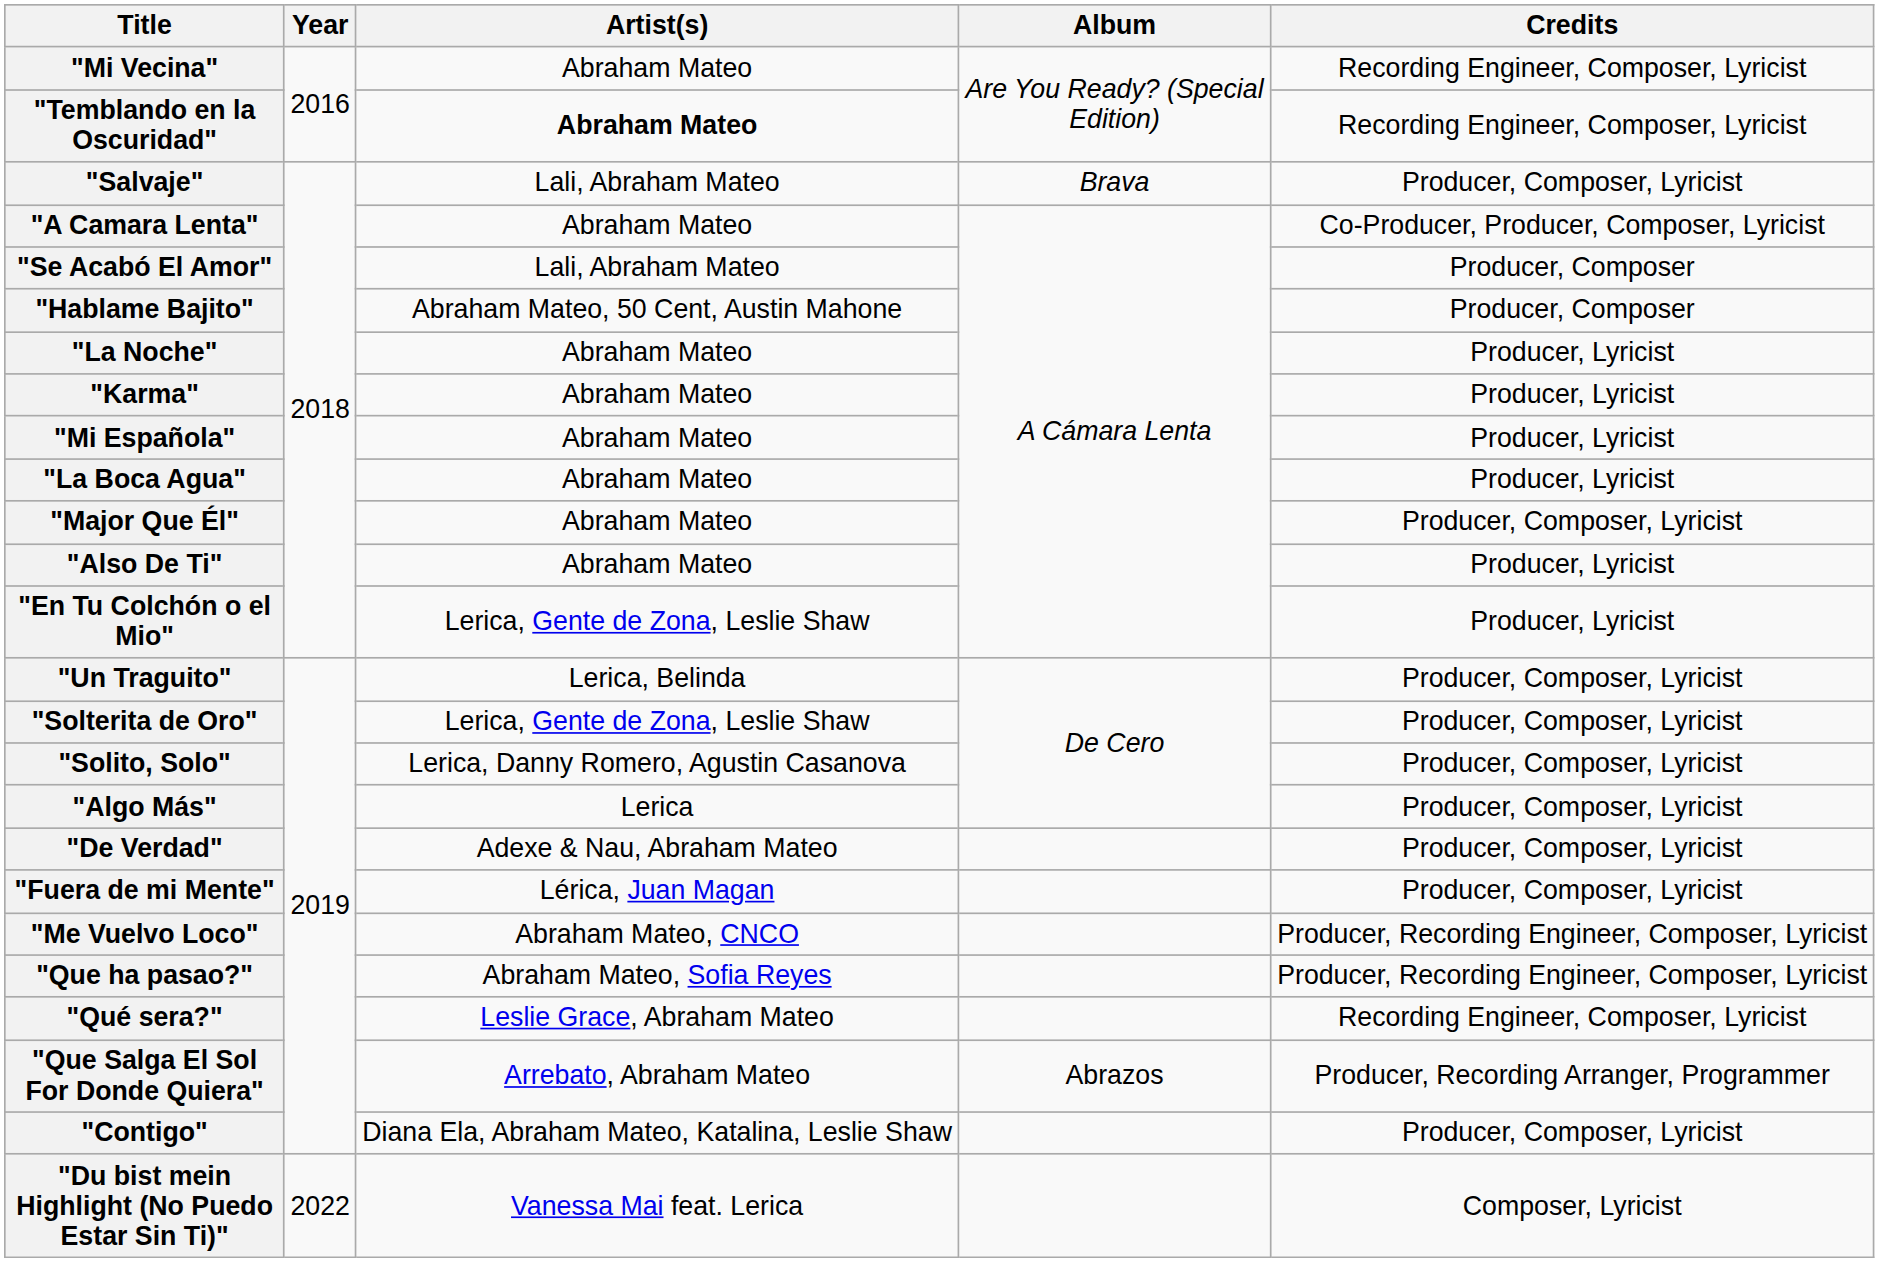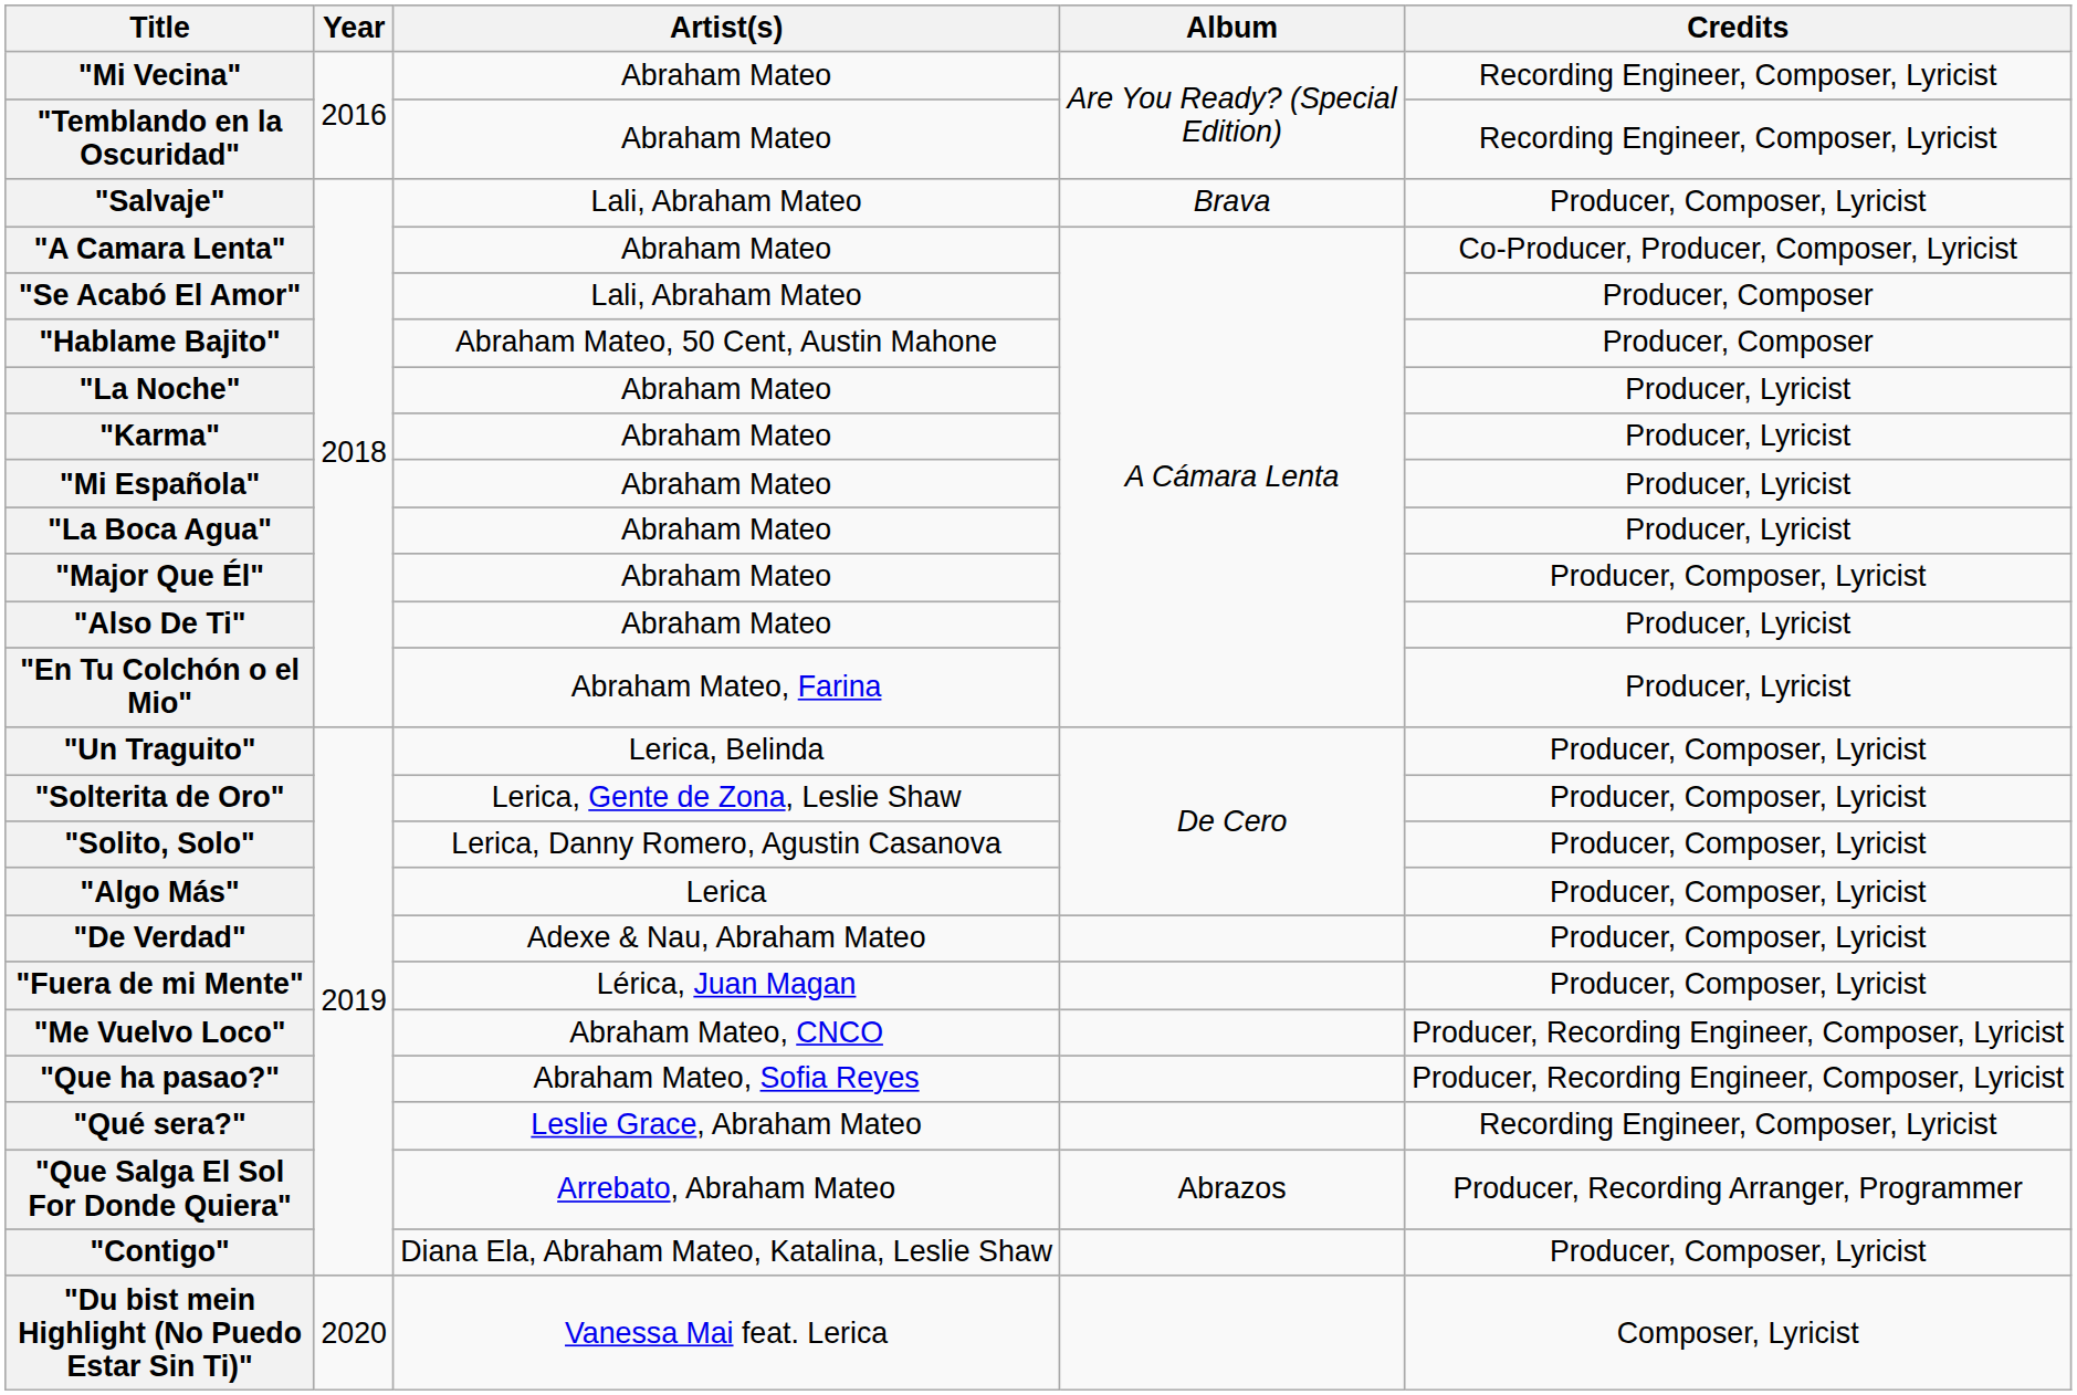"Temblando en la Oscuridad" | Artist(s): bold -> normal
"En Tu Colchón o el Mio" | Artist(s): Lerica, Gente de Zona, Leslie Shaw -> Abraham Mateo, Farina
"Du bist mein Highlight (No Puedo Estar Sin Ti)" | Year: 2022 -> 2020
